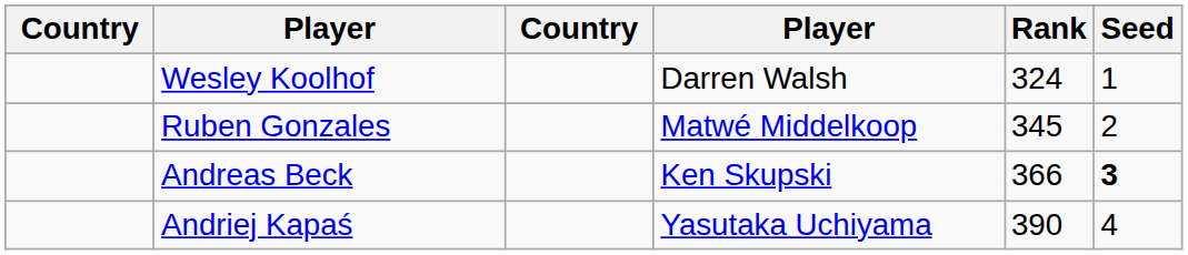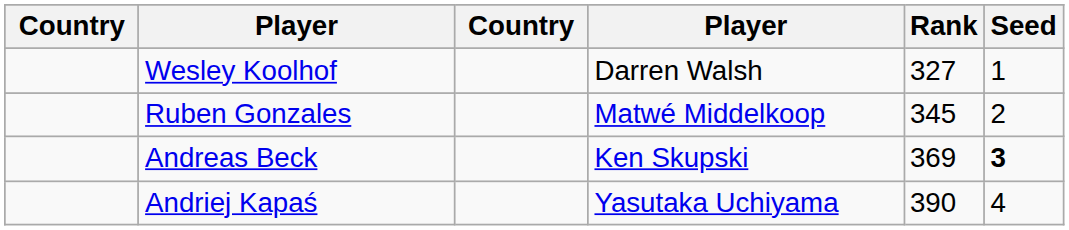Wesley Koolhof | Rank: 324 -> 327
Andreas Beck | Rank: 366 -> 369
